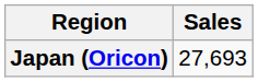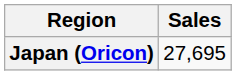Japan (Oricon) | Sales: 27,693 -> 27,695
